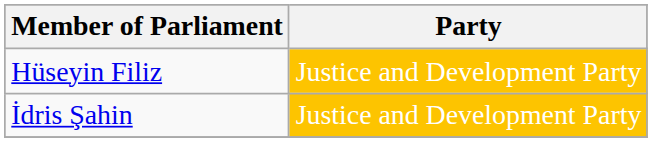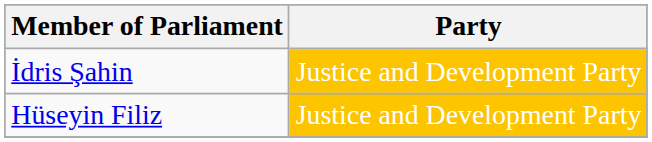rows swapped: İdris Şahin <-> Hüseyin Filiz
